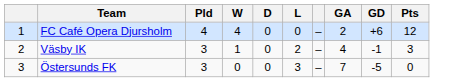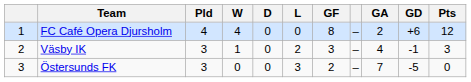+ column: GF | 8 | 3 | 2
